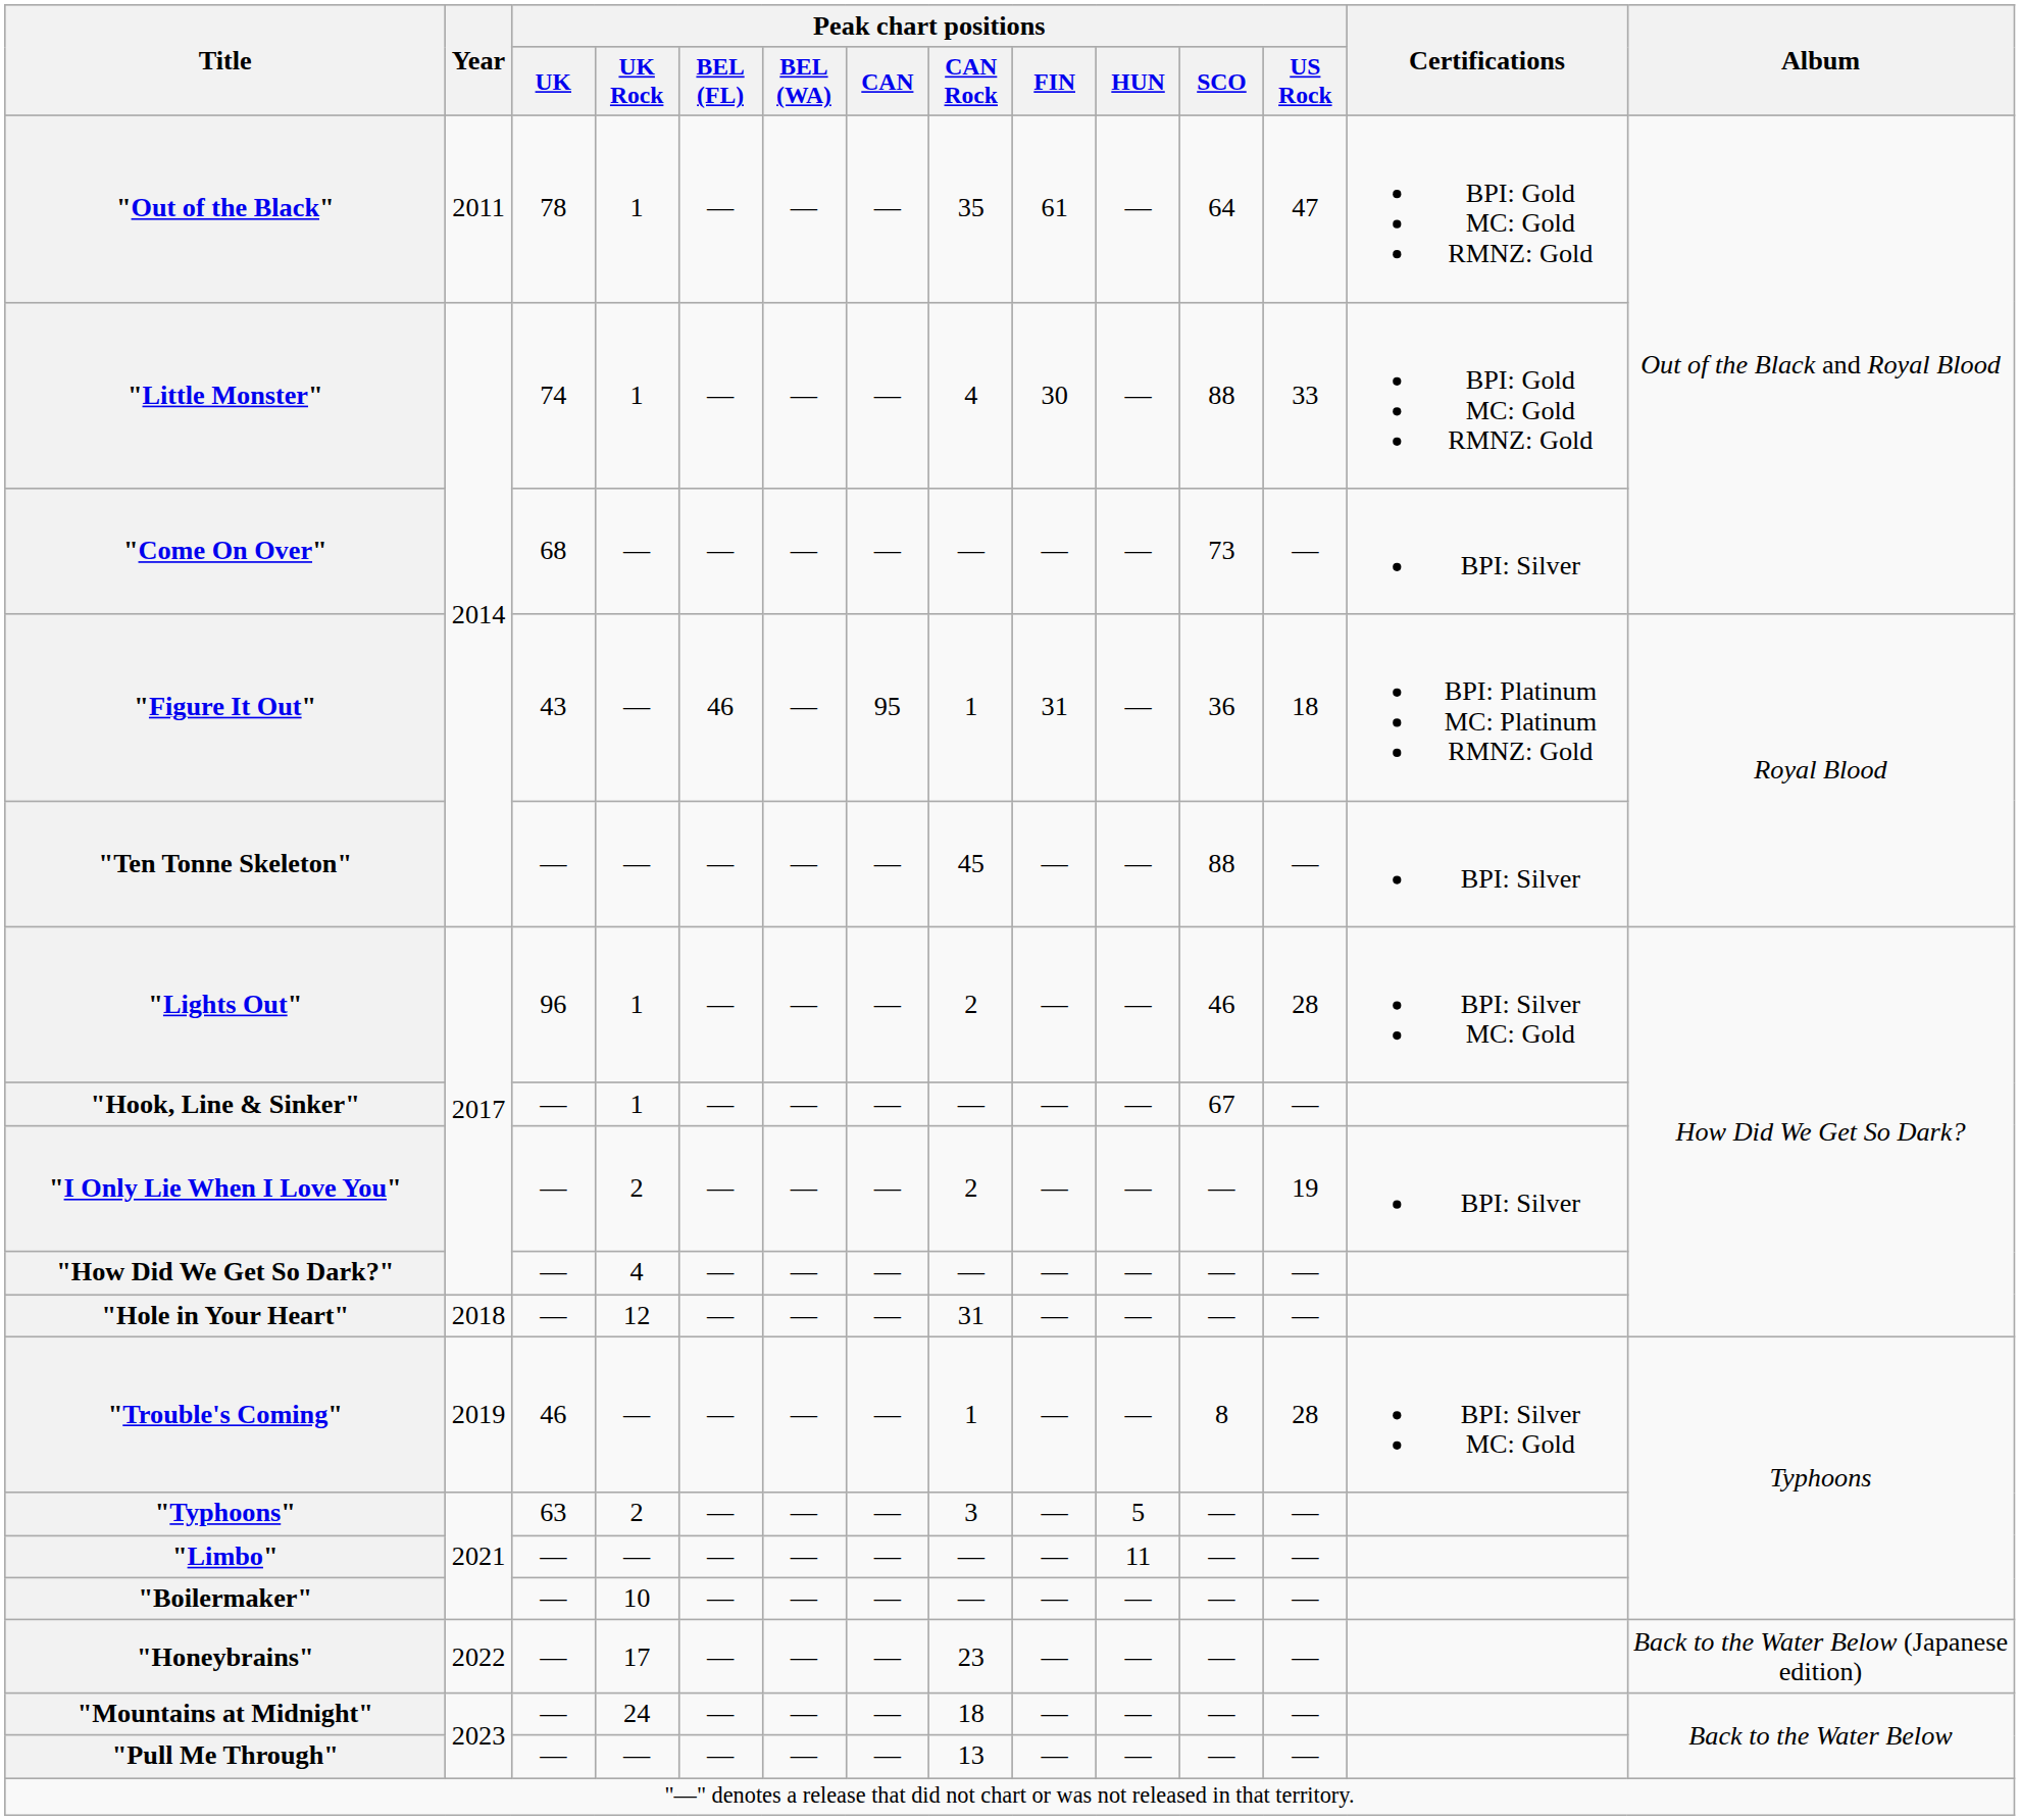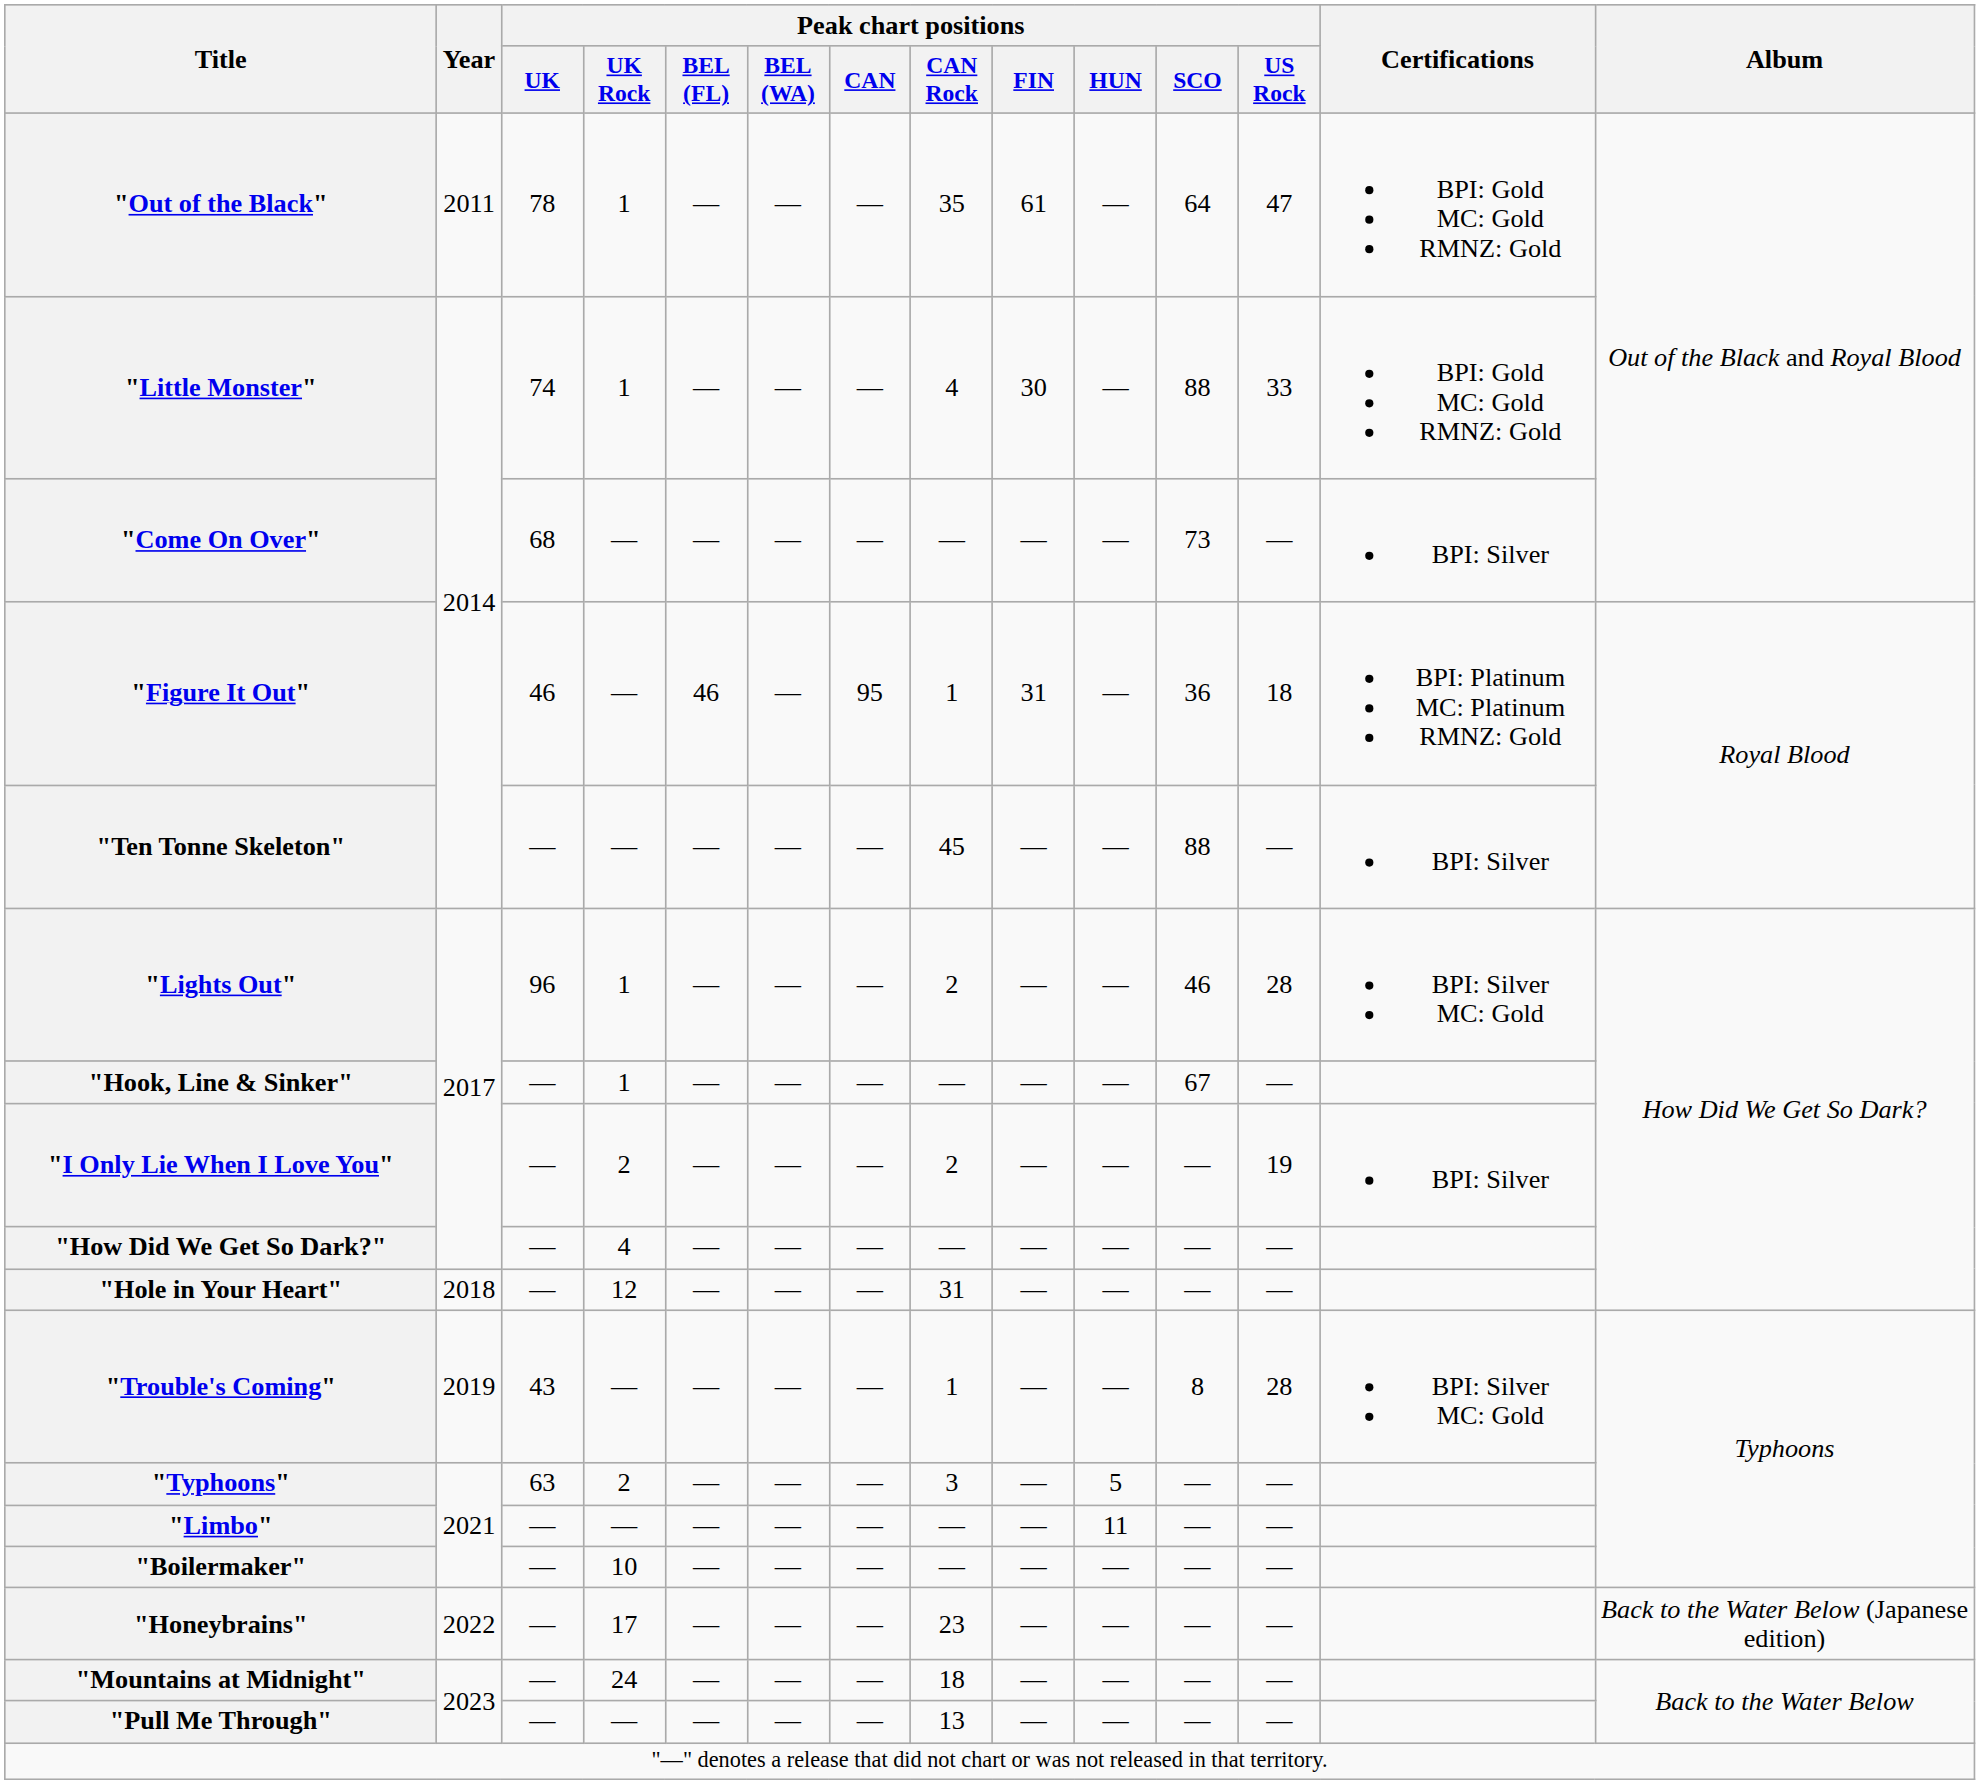"Figure It Out" | Peak chart positions / UK: 43 -> 46
"Trouble's Coming" | Peak chart positions / UK: 46 -> 43
